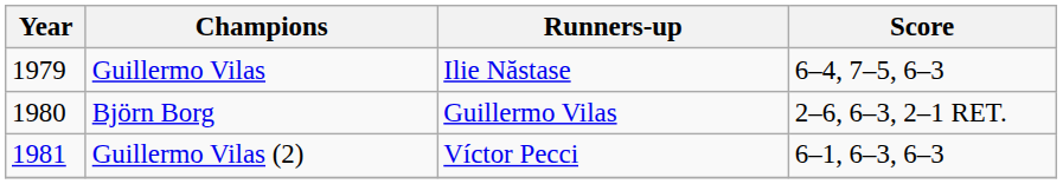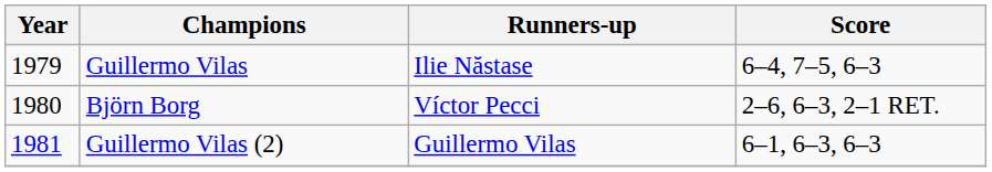Björn Borg | Runners-up: Guillermo Vilas -> Víctor Pecci
Guillermo Vilas (2) | Runners-up: Víctor Pecci -> Guillermo Vilas
